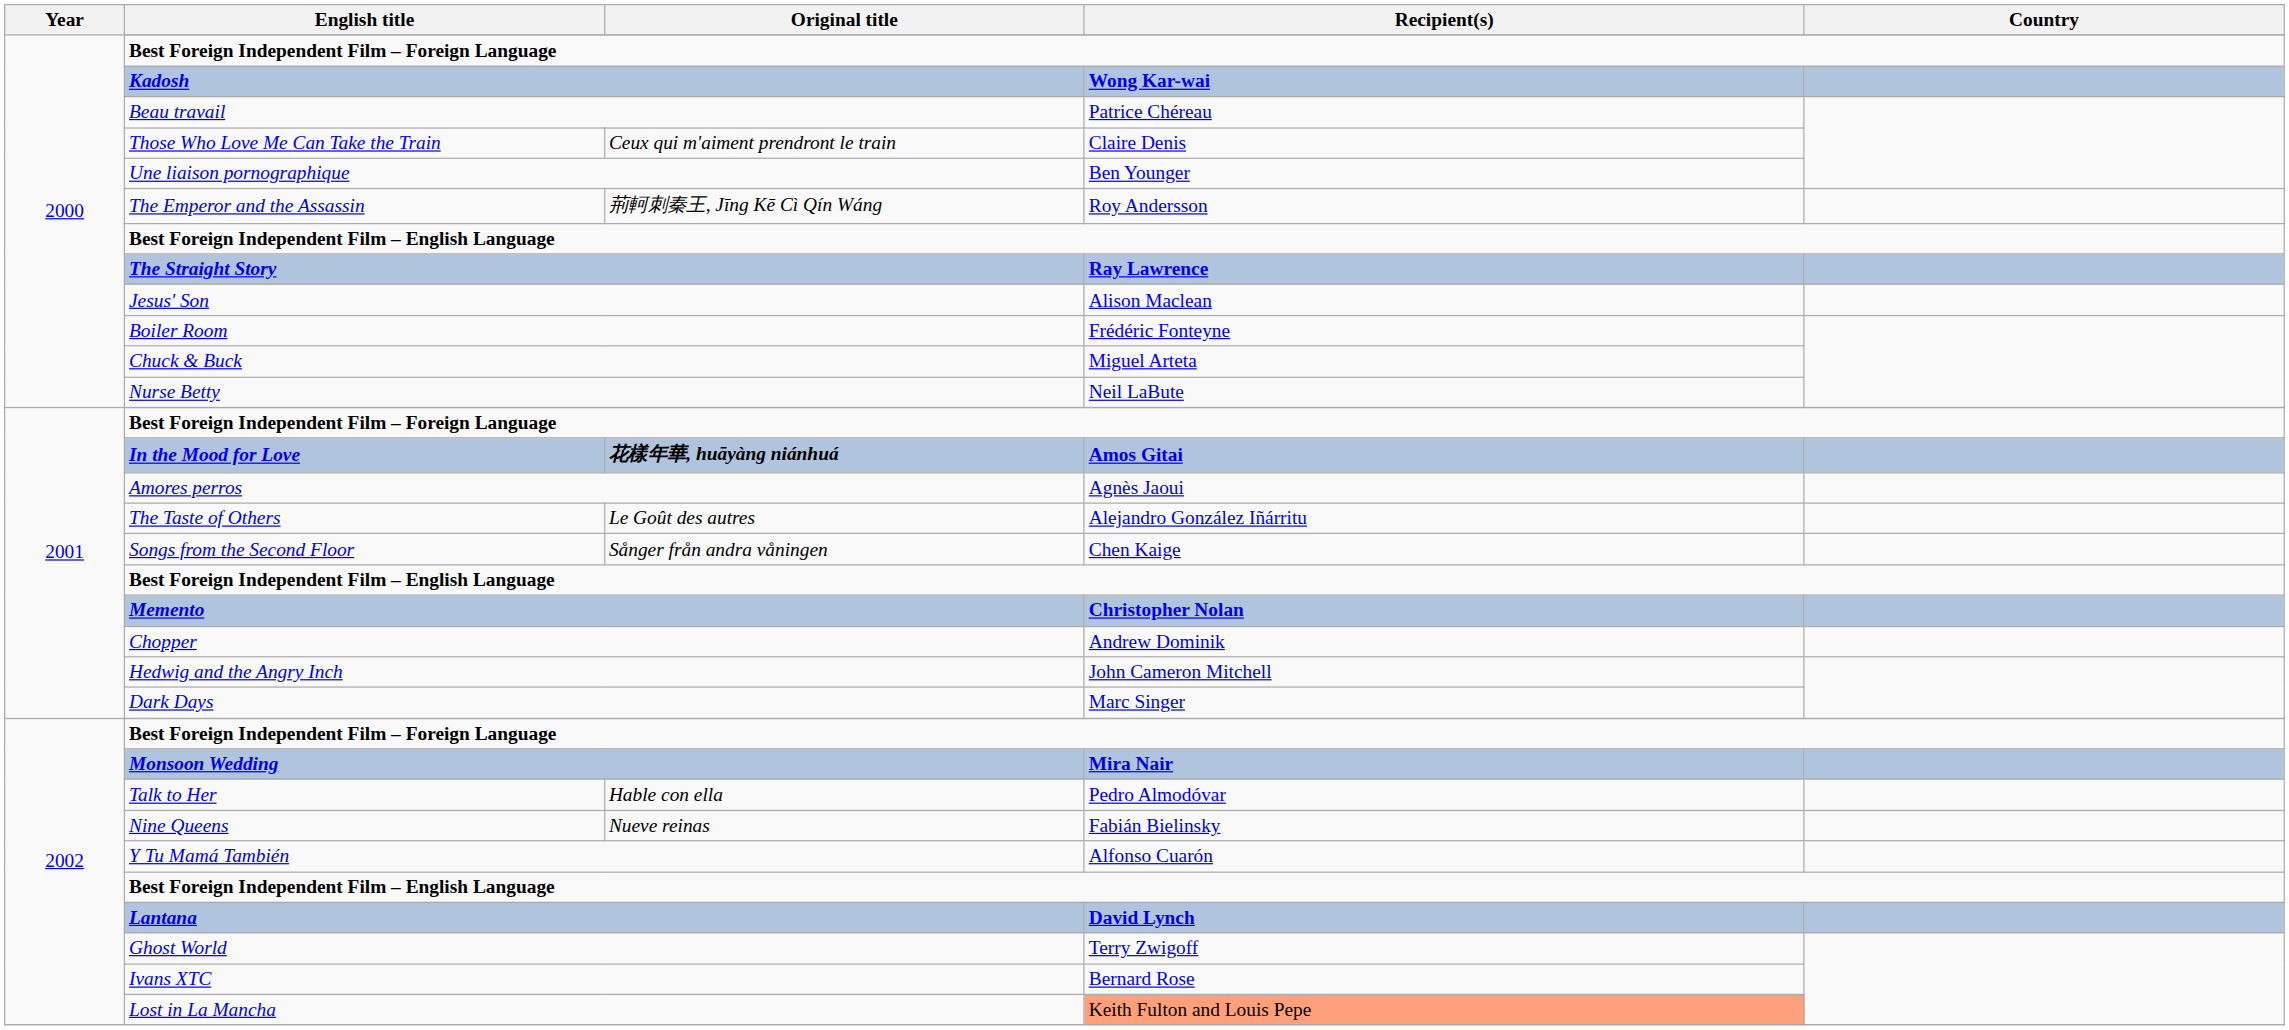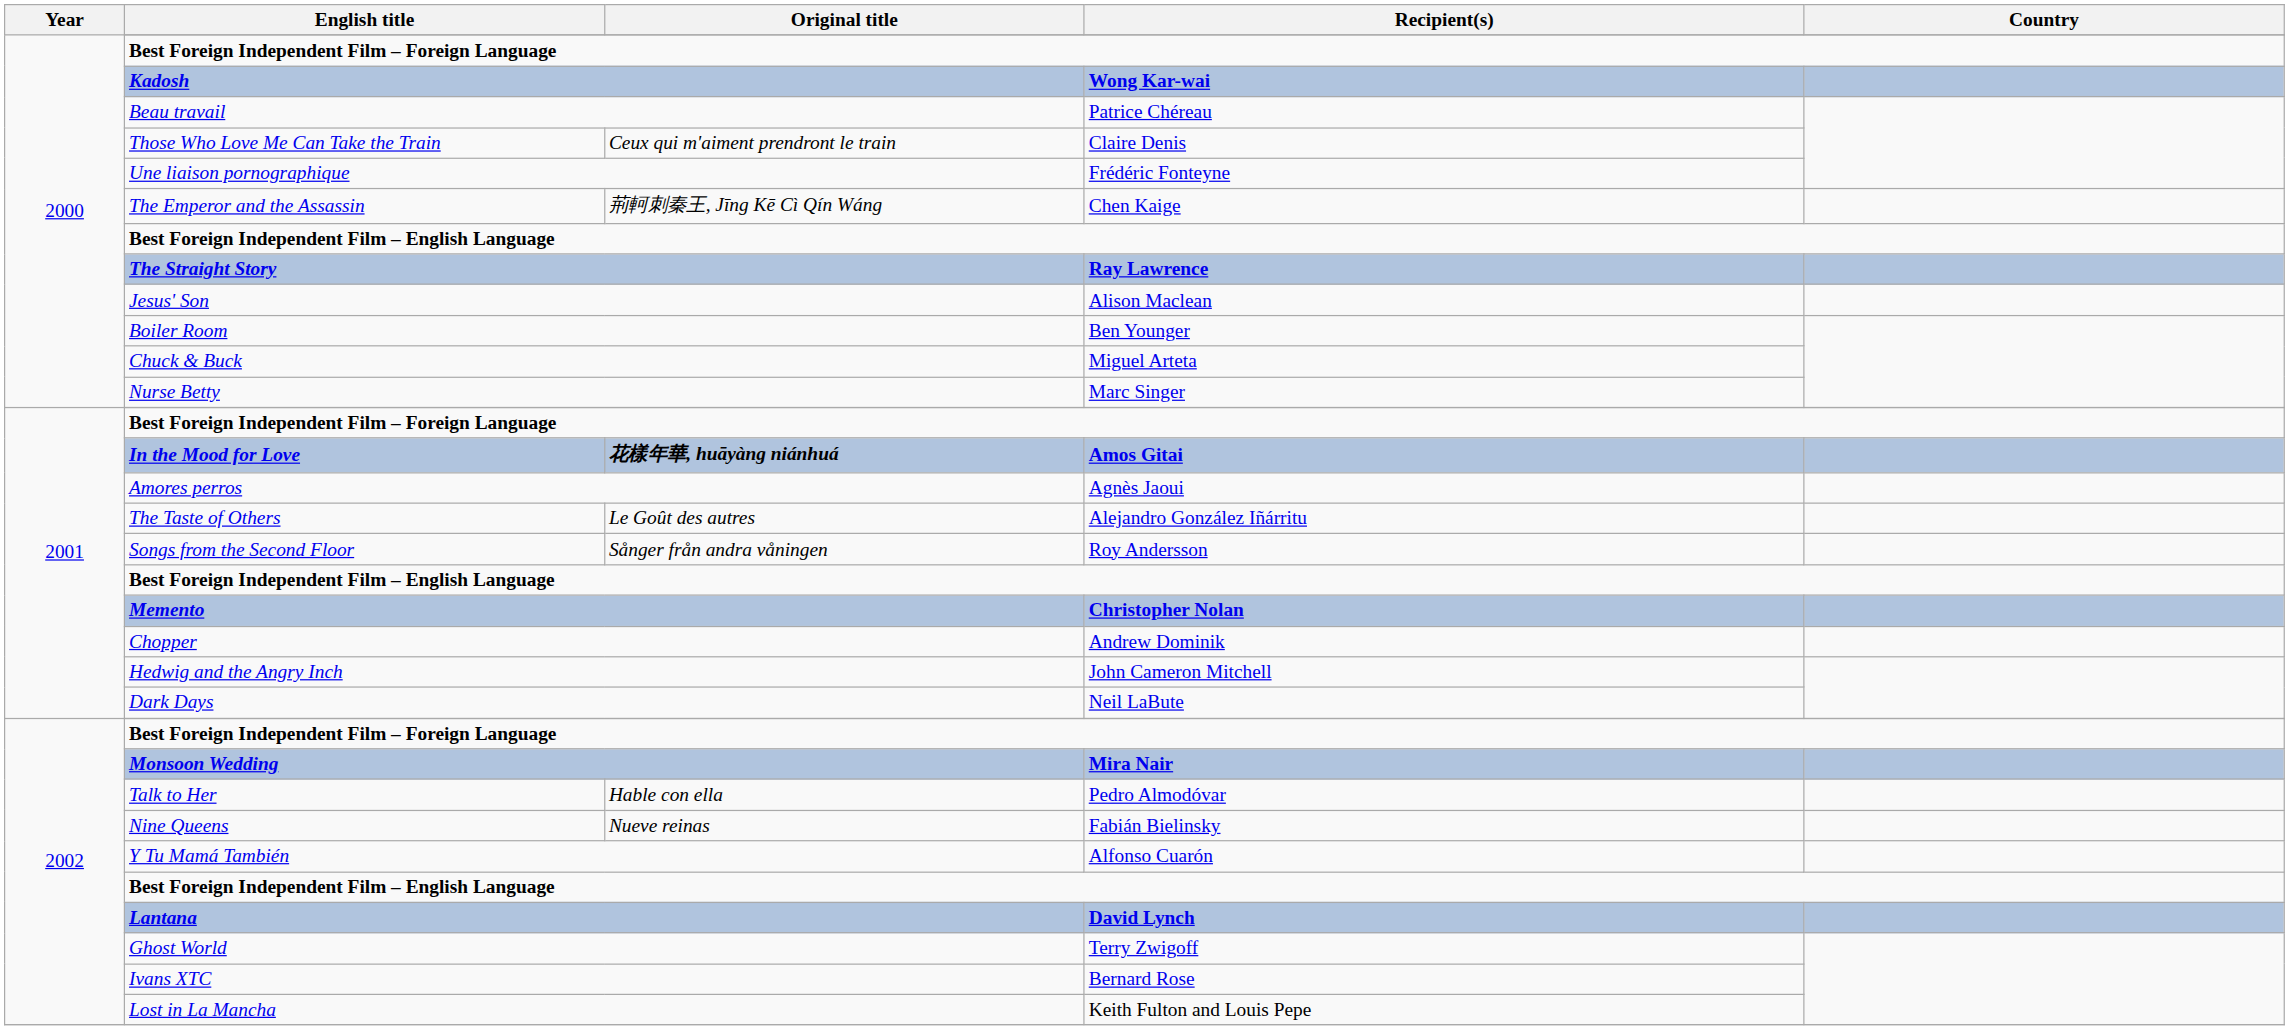Une liaison pornographique | Recipient(s): Ben Younger -> Frédéric Fonteyne
The Emperor and the Assassin | Recipient(s): Roy Andersson -> Chen Kaige
Boiler Room | Recipient(s): Frédéric Fonteyne -> Ben Younger
Nurse Betty | Recipient(s): Neil LaBute -> Marc Singer
Songs from the Second Floor | Recipient(s): Chen Kaige -> Roy Andersson
Dark Days | Recipient(s): Marc Singer -> Neil LaBute
Lost in La Mancha | Recipient(s): lightsalmon background -> no background
